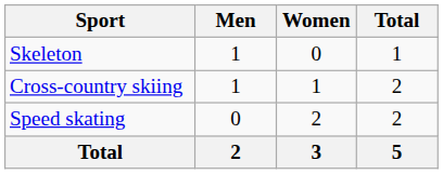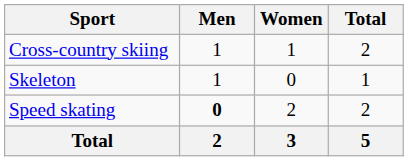rows swapped: Cross-country skiing <-> Skeleton
Speed skating | Men: normal -> bold
